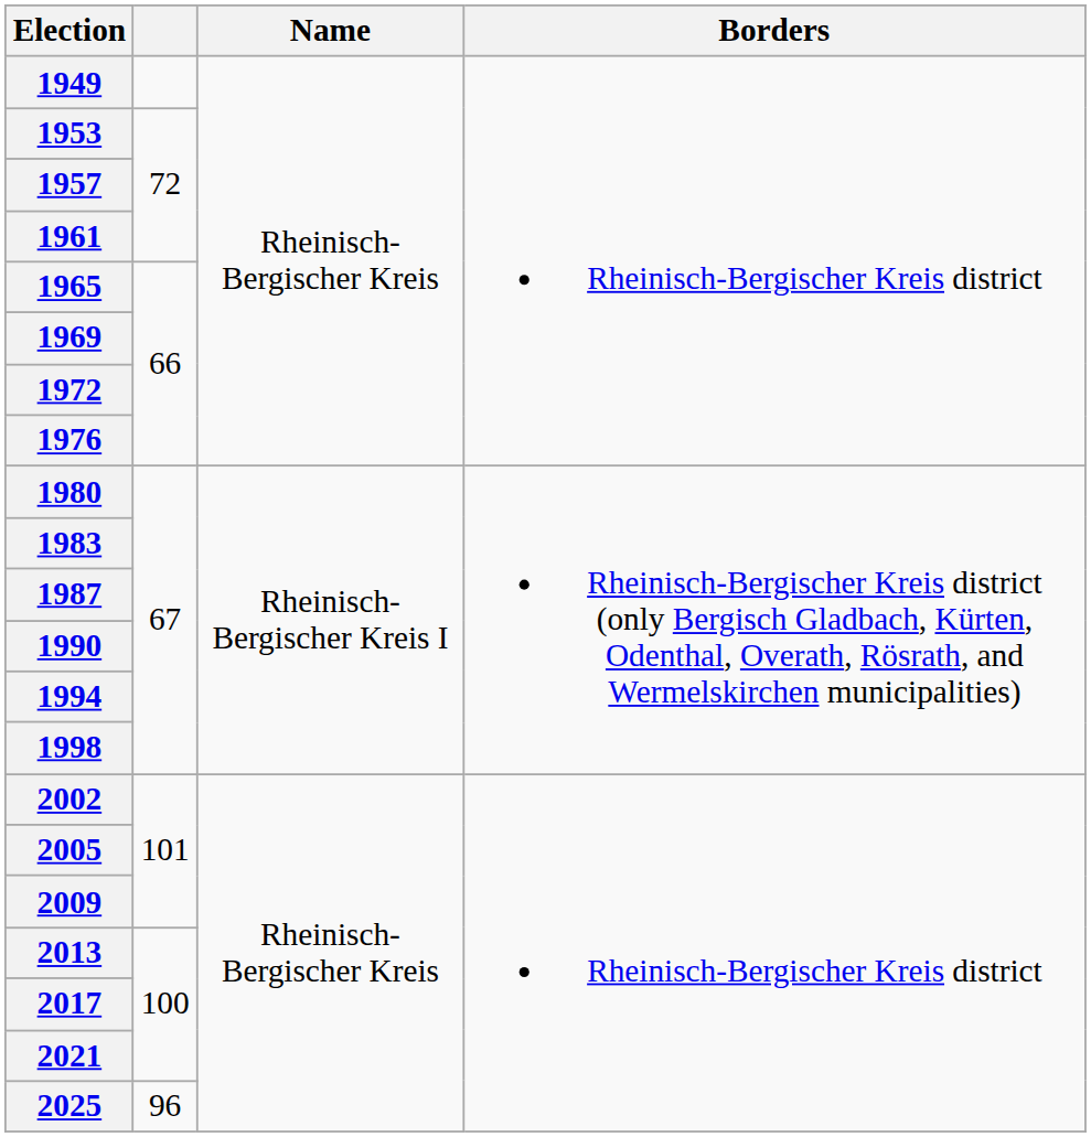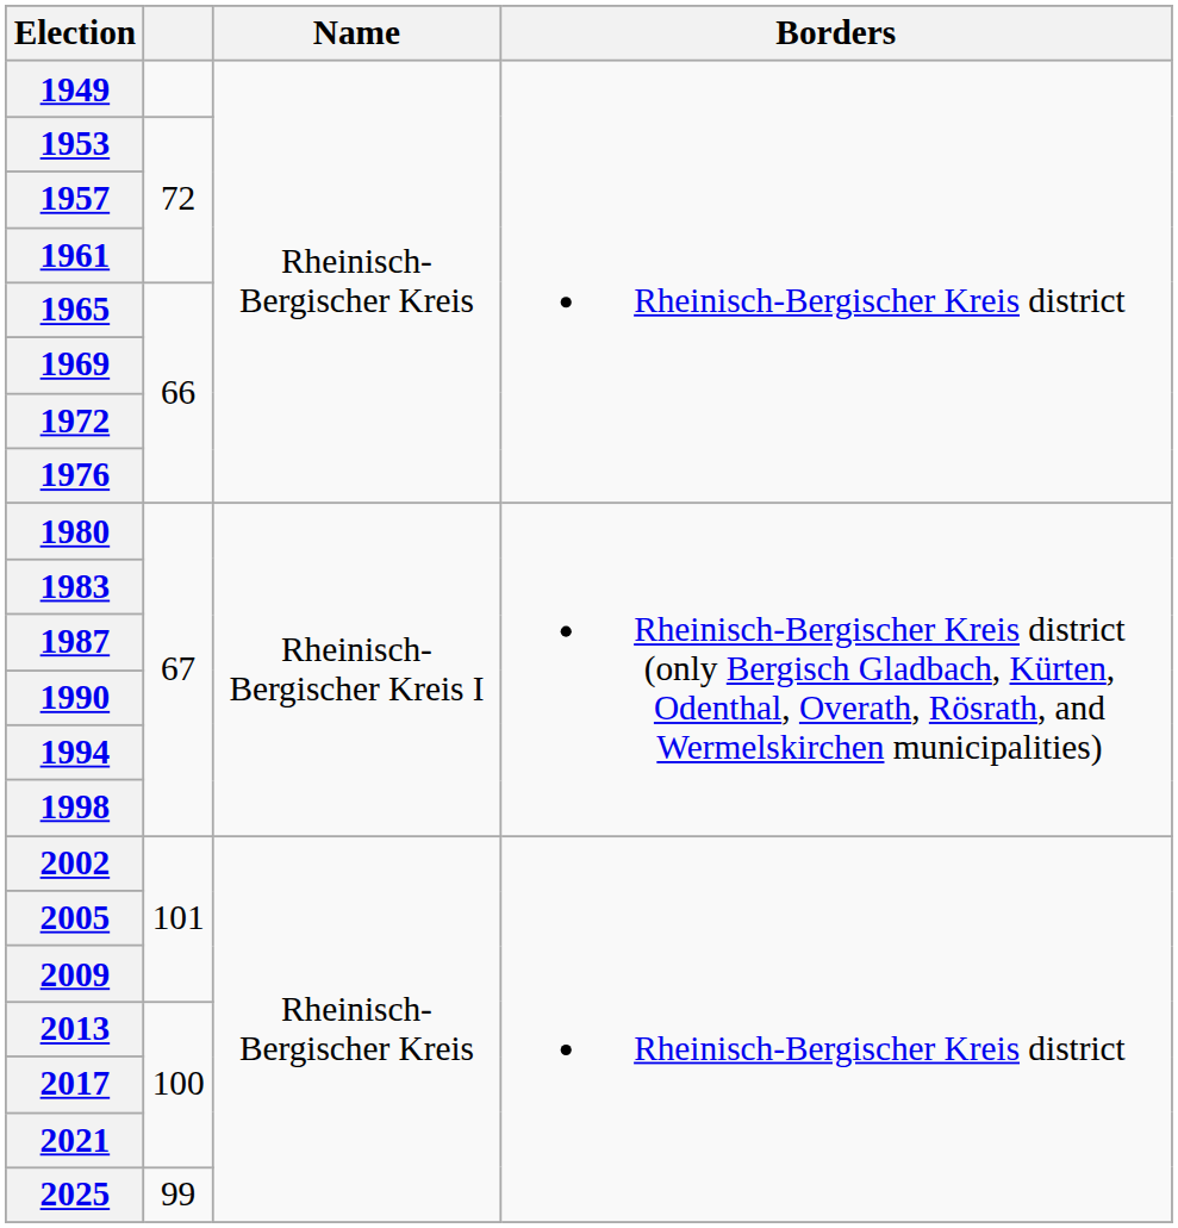2025 | column 2: 96 -> 99
